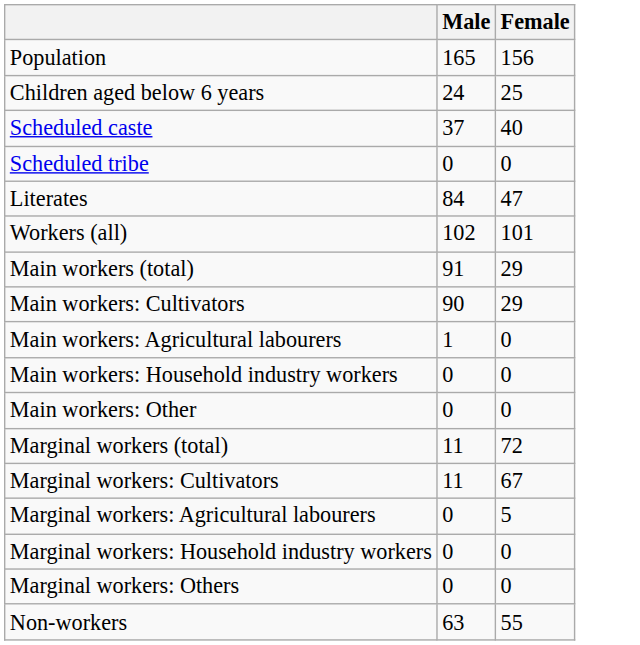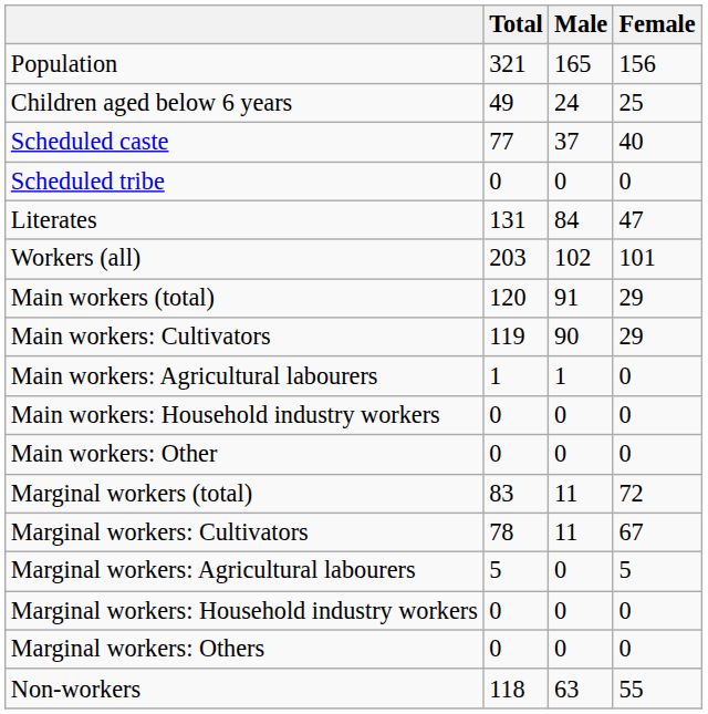+ column: Total | 321 | 49 | 77 | 0 | 131 | 203 | 120 | 119 | 1 | 0 | 0 | 83 | 78 | 5 | 0 | 0 | 118
